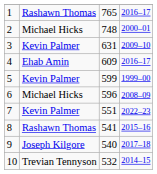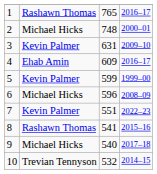9 | column 2: Joseph Kilgore -> Michael Hicks
